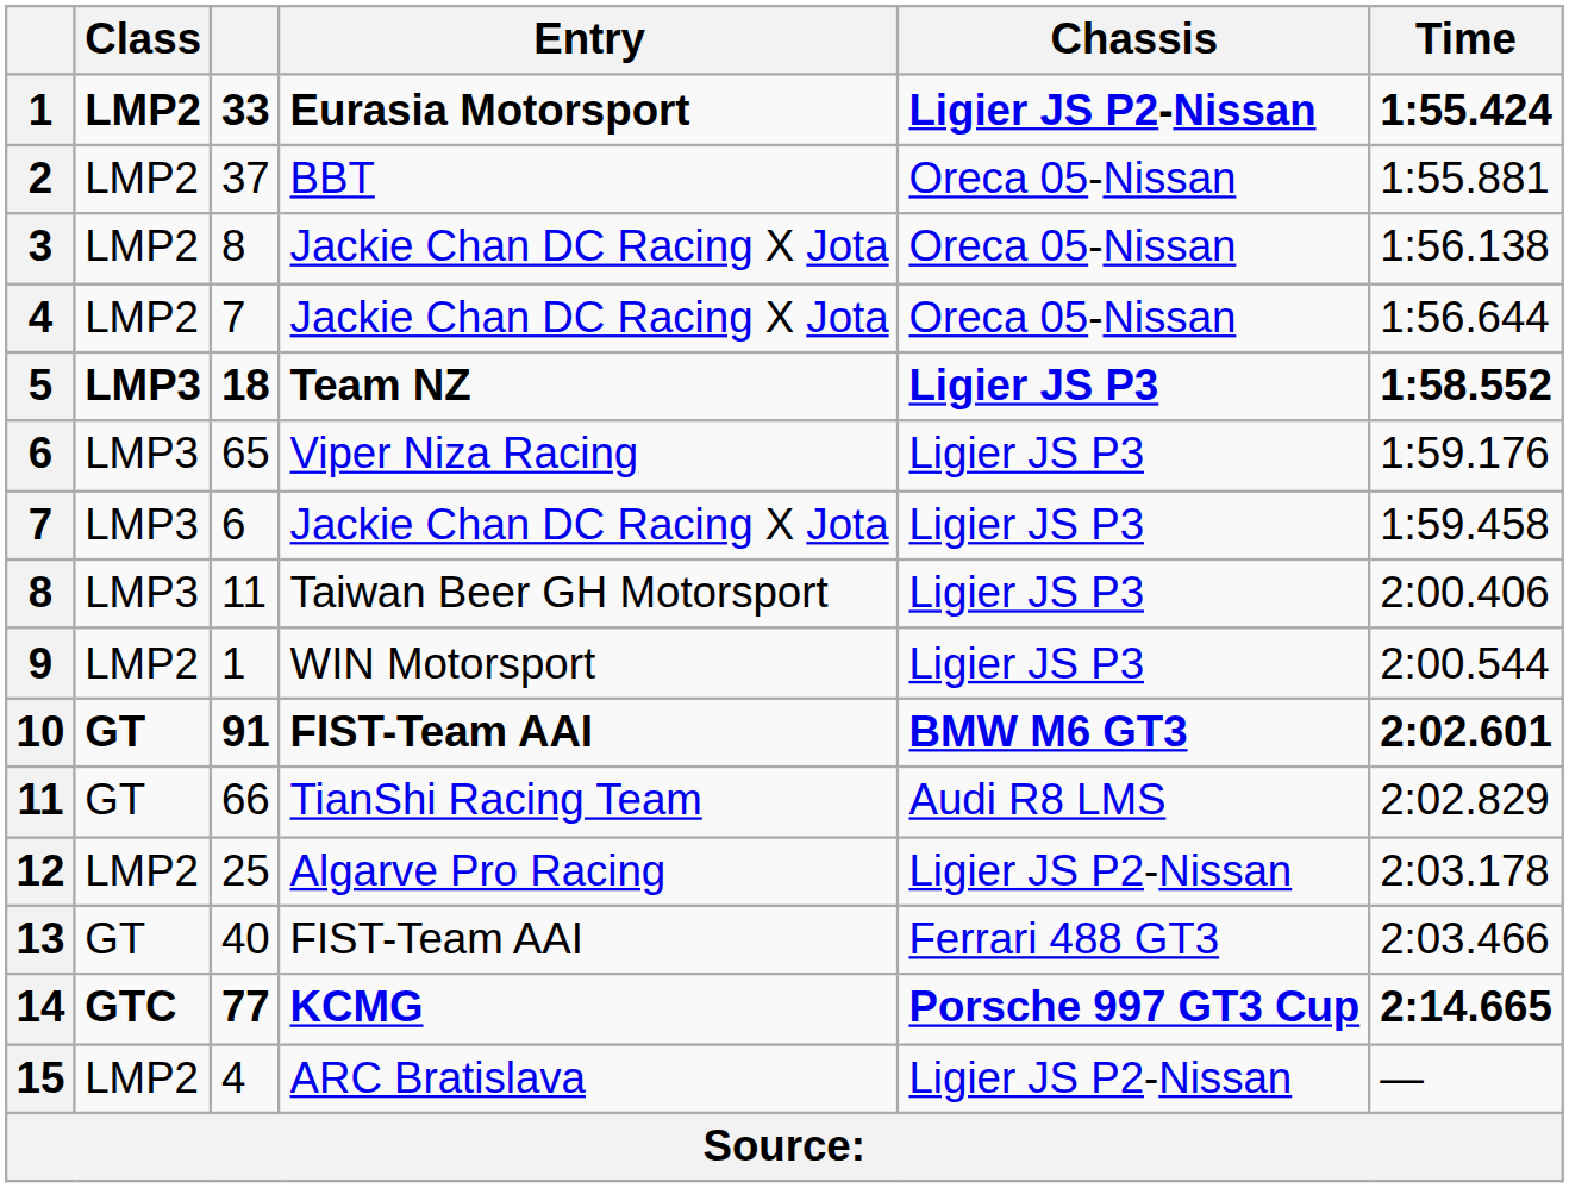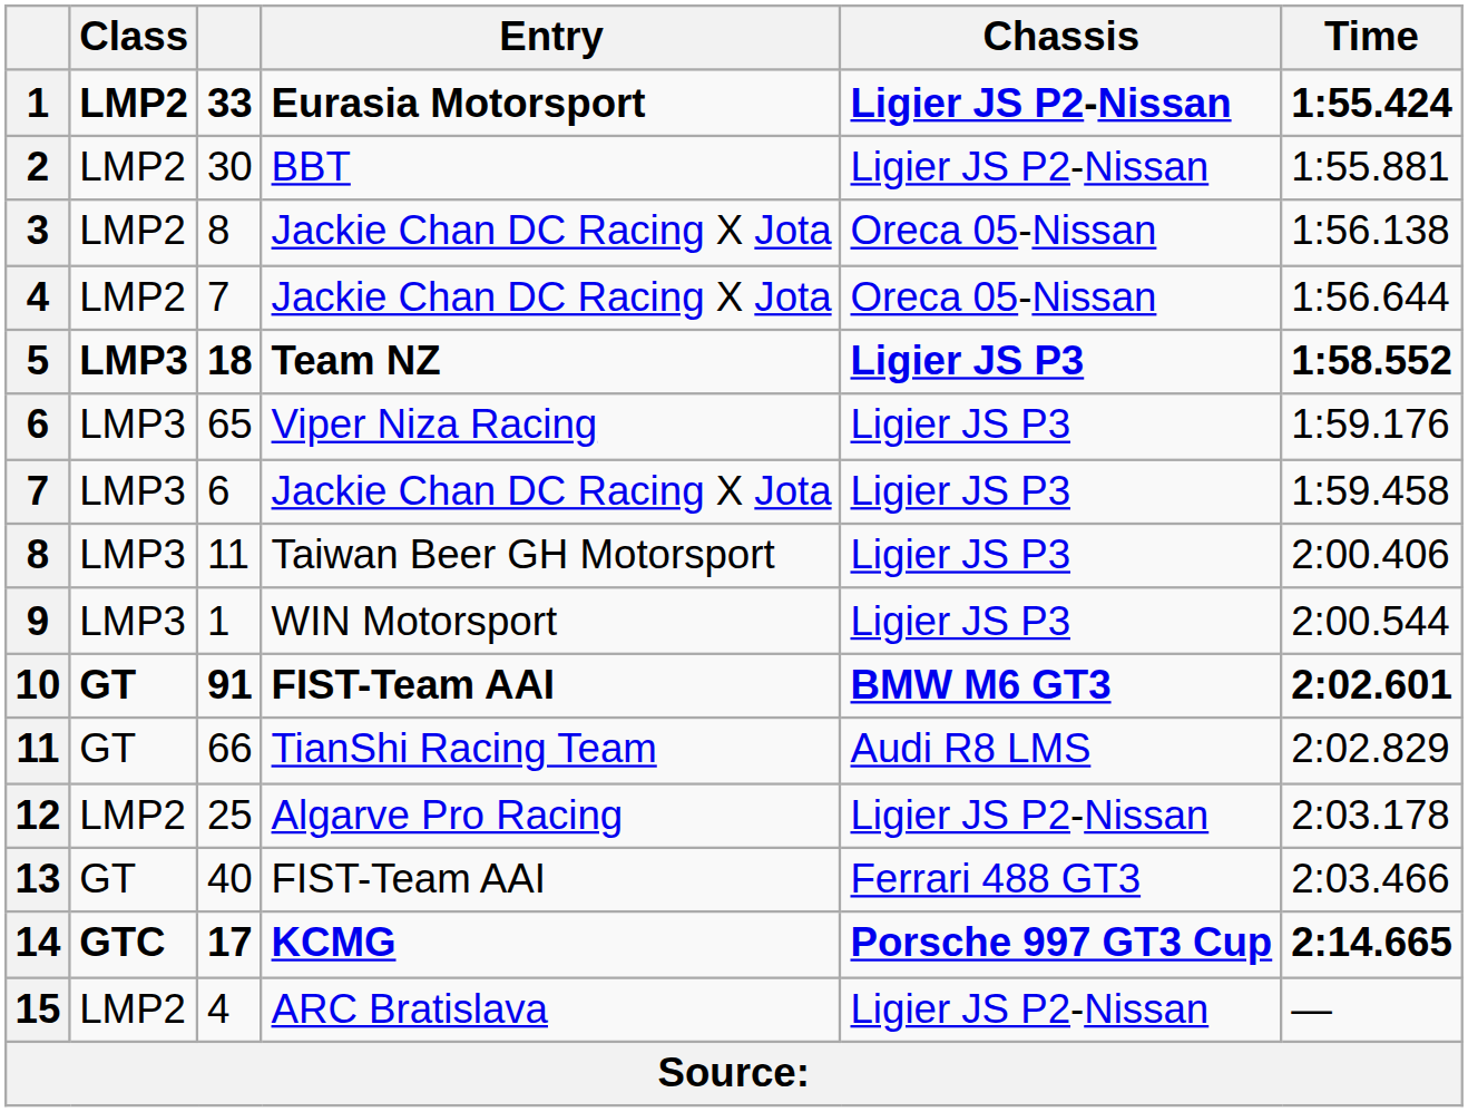2 | column 3: 37 -> 30
2 | Chassis: Oreca 05-Nissan -> Ligier JS P2-Nissan
9 | Class: LMP2 -> LMP3
14 | column 3: 77 -> 17
